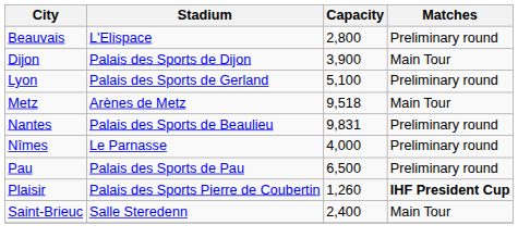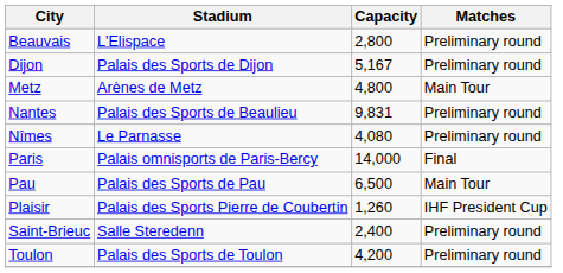Dijon | Capacity: 3,900 -> 5,167
Dijon | Matches: Main Tour -> Preliminary round
- row: Lyon | Palais des Sports de Gerland | 5,100 | Preliminary round
Metz | Capacity: 9,518 -> 4,800
Nîmes | Capacity: 4,000 -> 4,080
+ row: Paris | Palais omnisports de Paris-Bercy | 14,000 | Final
Pau | Matches: Preliminary round -> Main Tour
Plaisir | Matches: bold -> normal
Saint-Brieuc | Matches: Main Tour -> Preliminary round
+ row: Toulon | Palais des Sports de Toulon | 4,200 | Preliminary round
